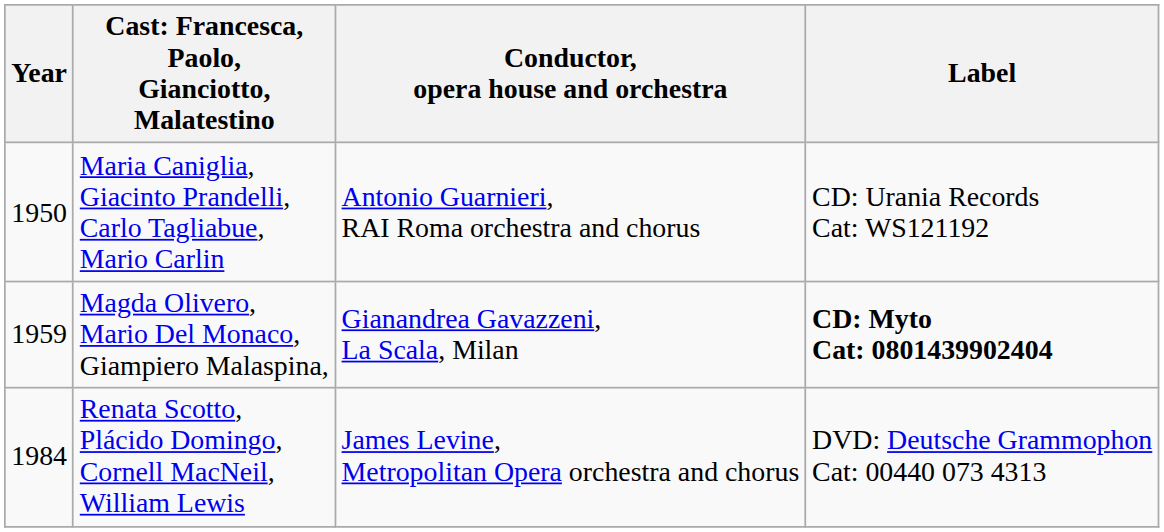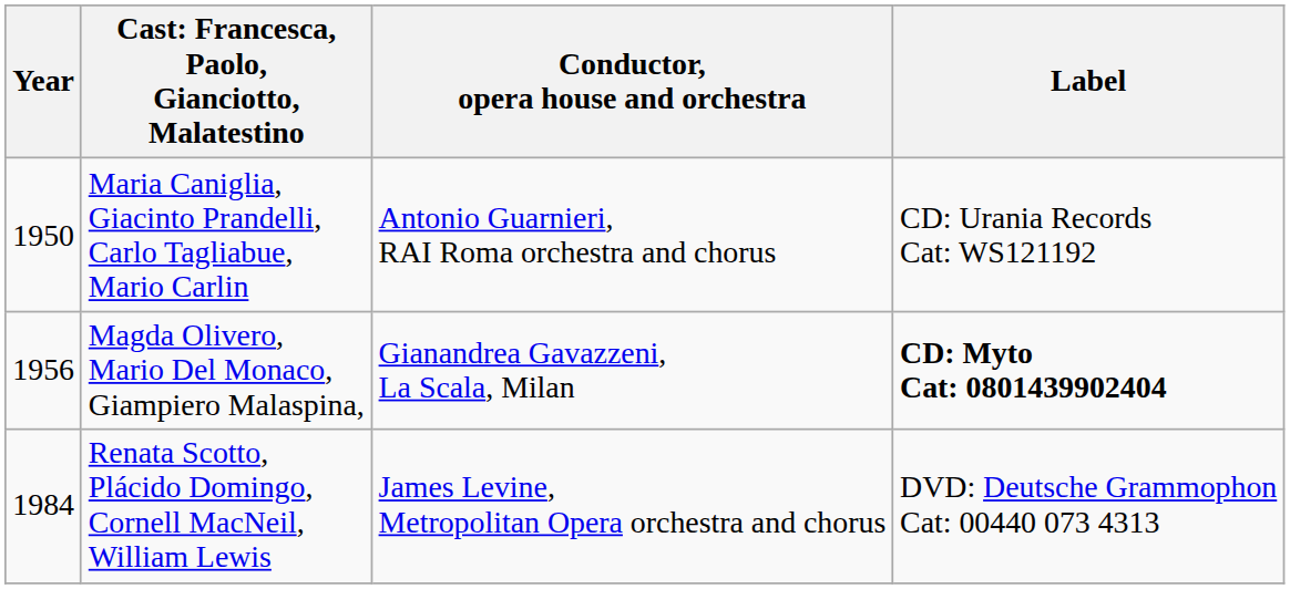Magda Olivero, Mario Del Monaco, Giampiero Malaspina, | Year: 1959 -> 1956
